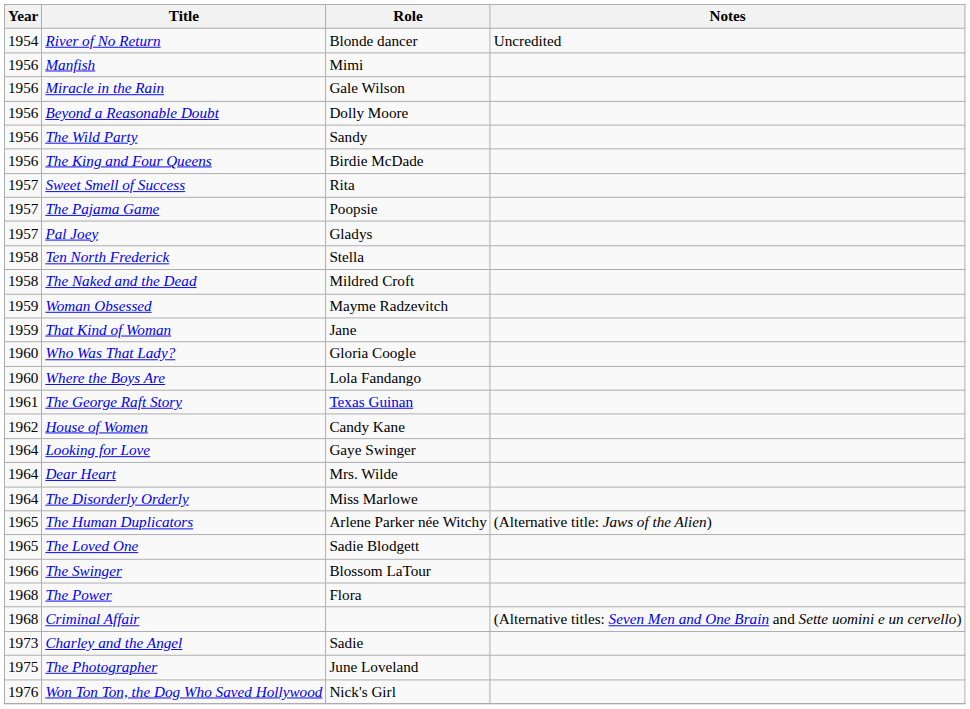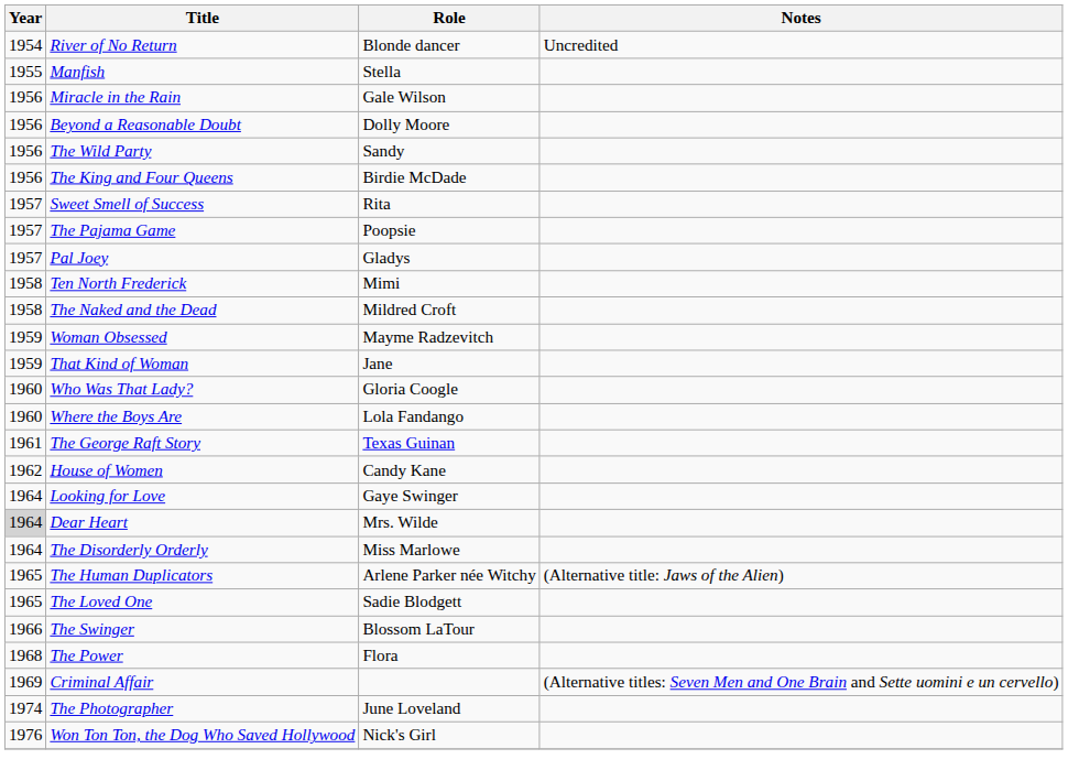Manfish | Year: 1956 -> 1955
Manfish | Role: Mimi -> Stella
Ten North Frederick | Role: Stella -> Mimi
Dear Heart | Year: no background -> lightgrey background
Criminal Affair | Year: 1968 -> 1969
- row: 1973 | Charley and the Angel | Sadie
The Photographer | Year: 1975 -> 1974
